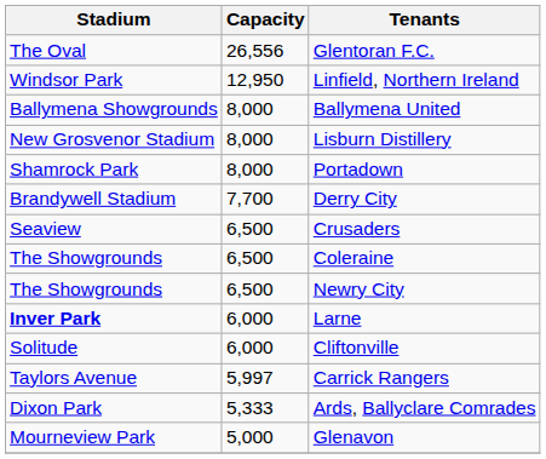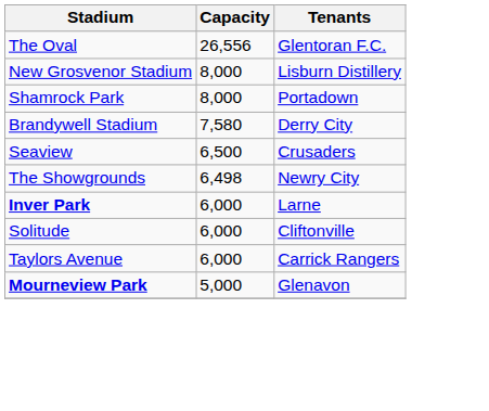- row: Windsor Park | 12,950 | Linfield, Northern Ireland
- row: Ballymena Showgrounds | 8,000 | Ballymena United
Derry City | Capacity: 7,700 -> 7,580
- row: The Showgrounds | 6,500 | Coleraine
Newry City | Capacity: 6,500 -> 6,498
Carrick Rangers | Capacity: 5,997 -> 6,000
- row: Dixon Park | 5,333 | Ards, Ballyclare Comrades
Glenavon | Stadium: normal -> bold
